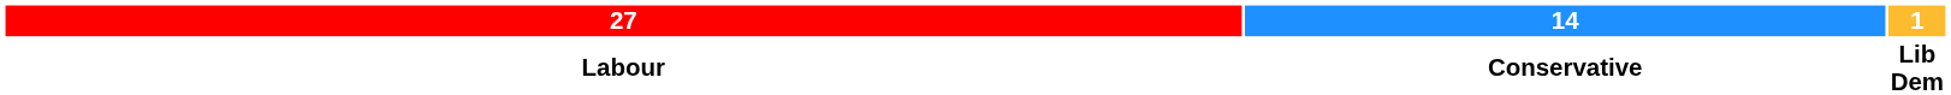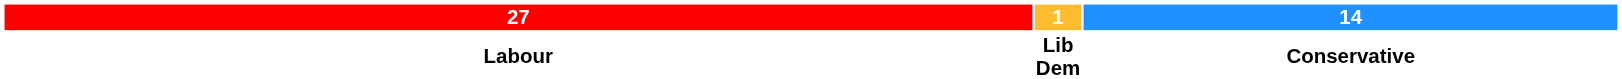columns swapped: 14 <-> 1
